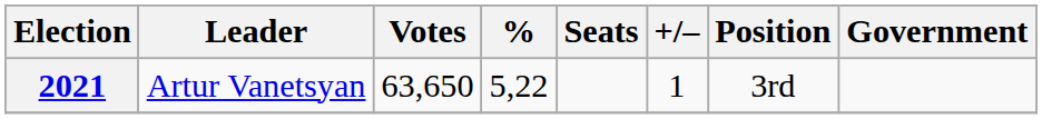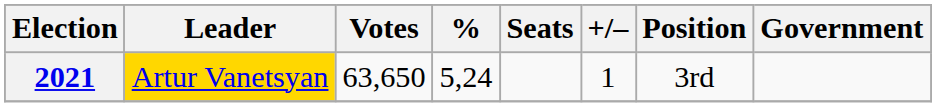2021 | Leader: no background -> gold background
2021 | %: 5,22 -> 5,24
